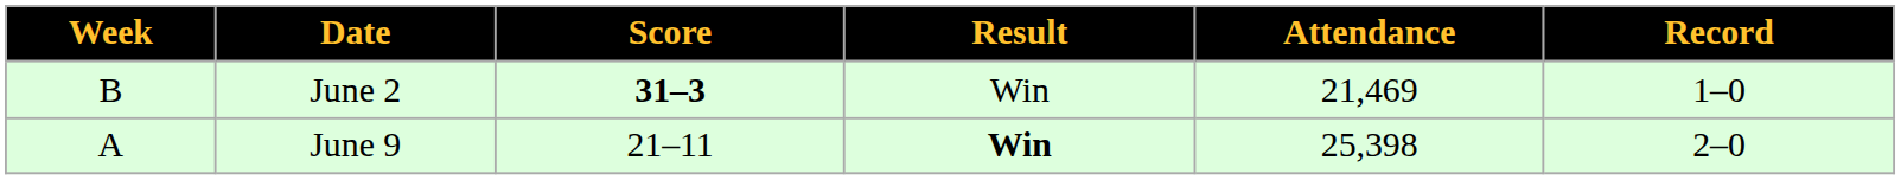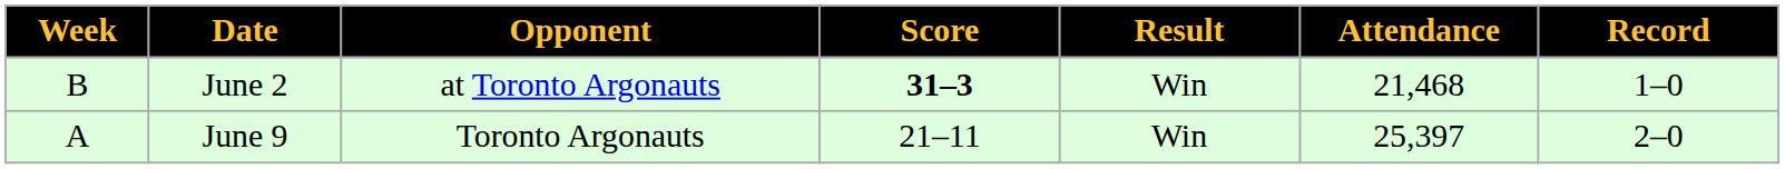+ column: Opponent | at Toronto Argonauts | Toronto Argonauts
June 2 | Attendance: 21,469 -> 21,468
June 9 | Result: bold -> normal
June 9 | Attendance: 25,398 -> 25,397
